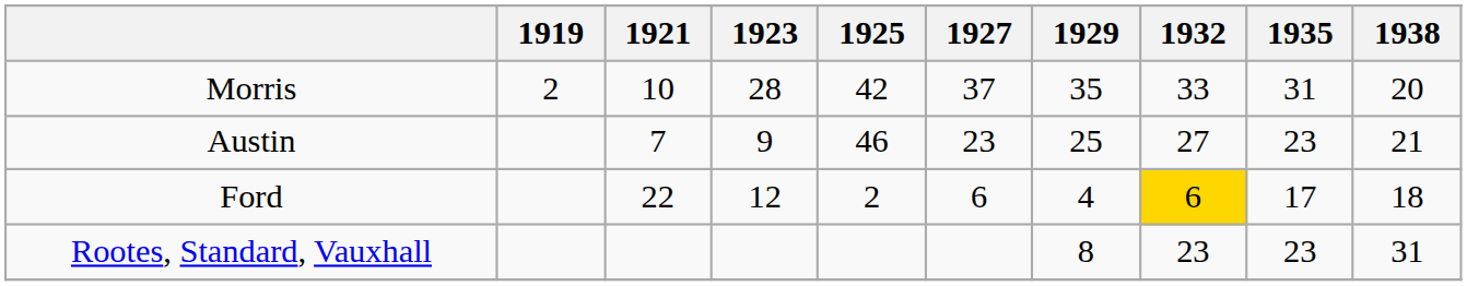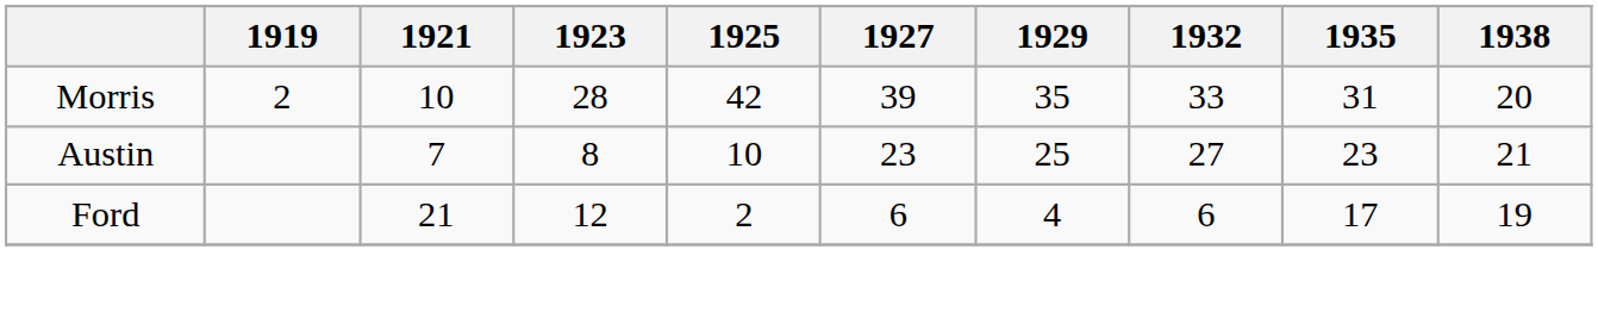Morris | 1927: 37 -> 39
Austin | 1923: 9 -> 8
Austin | 1925: 46 -> 10
Ford | 1921: 22 -> 21
Ford | 1932: gold background -> no background
Ford | 1938: 18 -> 19
- row: Rootes, Standard, Vauxhall | 8 | 23 | 23 | 31
